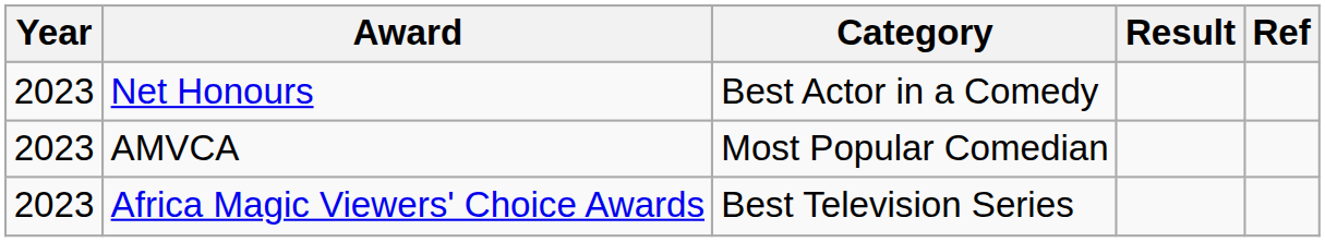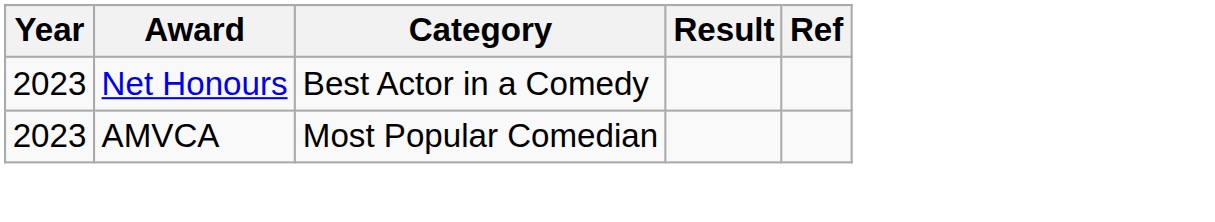- row: 2023 | Africa Magic Viewers' Choice Awards | Best Television Series
